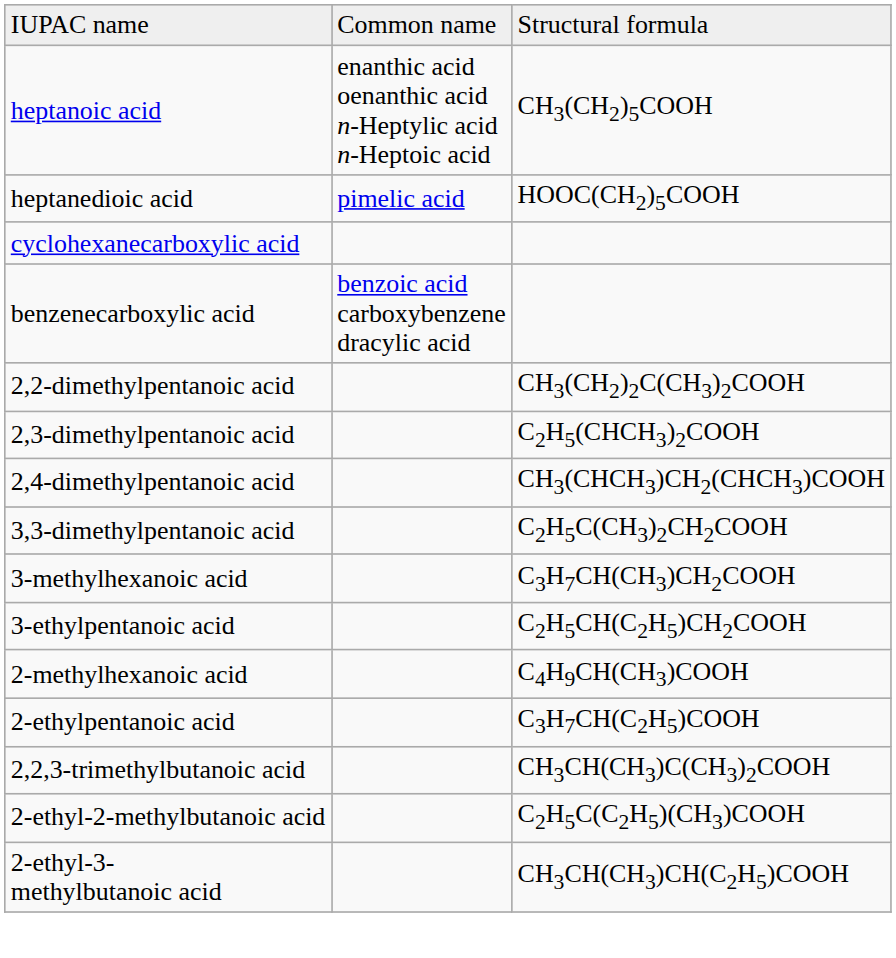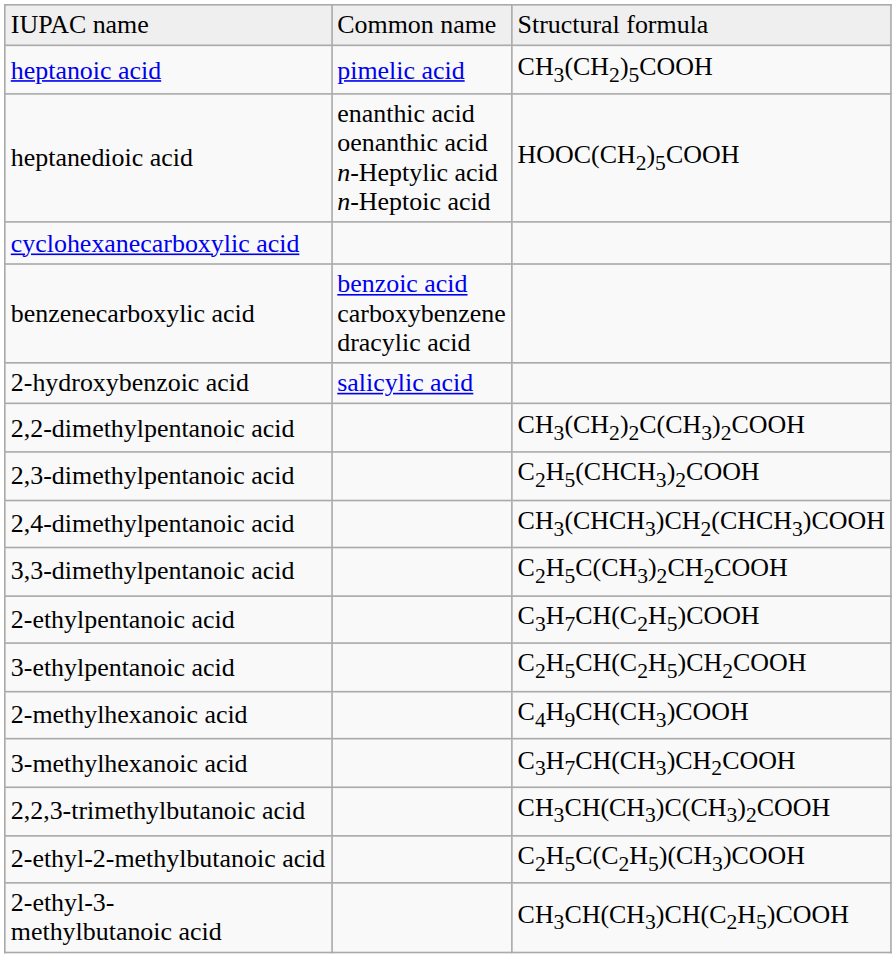heptanoic acid | column 2: enanthic acid oenanthic acid n-Heptylic acid n-Heptoic acid -> pimelic acid
heptanedioic acid | column 2: pimelic acid -> enanthic acid oenanthic acid n-Heptylic acid n-Heptoic acid
+ row: 2-hydroxybenzoic acid | salicylic acid
rows swapped: 2-ethylpentanoic acid <-> 3-methylhexanoic acid
